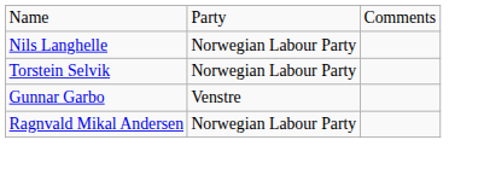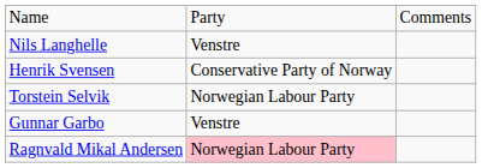Nils Langhelle | column 2: Norwegian Labour Party -> Venstre
+ row: Henrik Svensen | Conservative Party of Norway
Ragnvald Mikal Andersen | column 2: no background -> pink background
